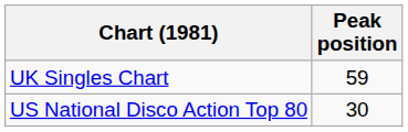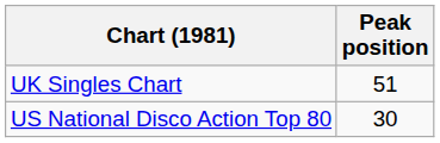UK Singles Chart | Peak position: 59 -> 51
